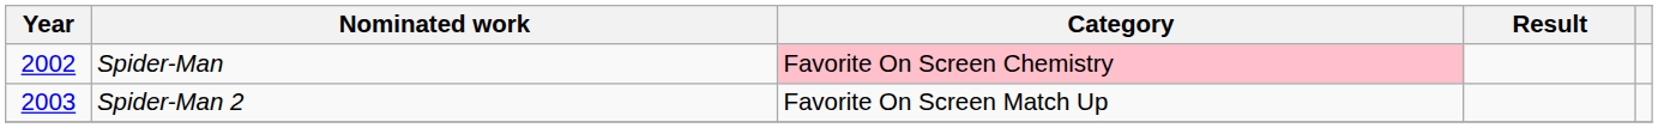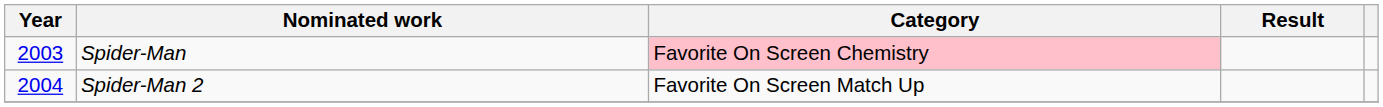Spider-Man | Year: 2002 -> 2003
Spider-Man 2 | Year: 2003 -> 2004
